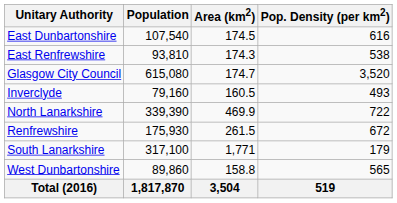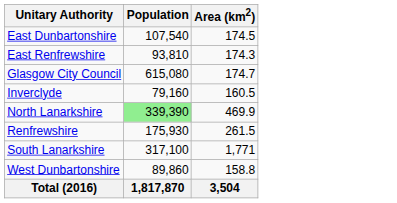- column: Pop. Density (per km2) | 616 | 538 | 3,520 | 493 | 722 | 672 | 179 | 565 | 519
North Lanarkshire | Population: no background -> lightgreen background
